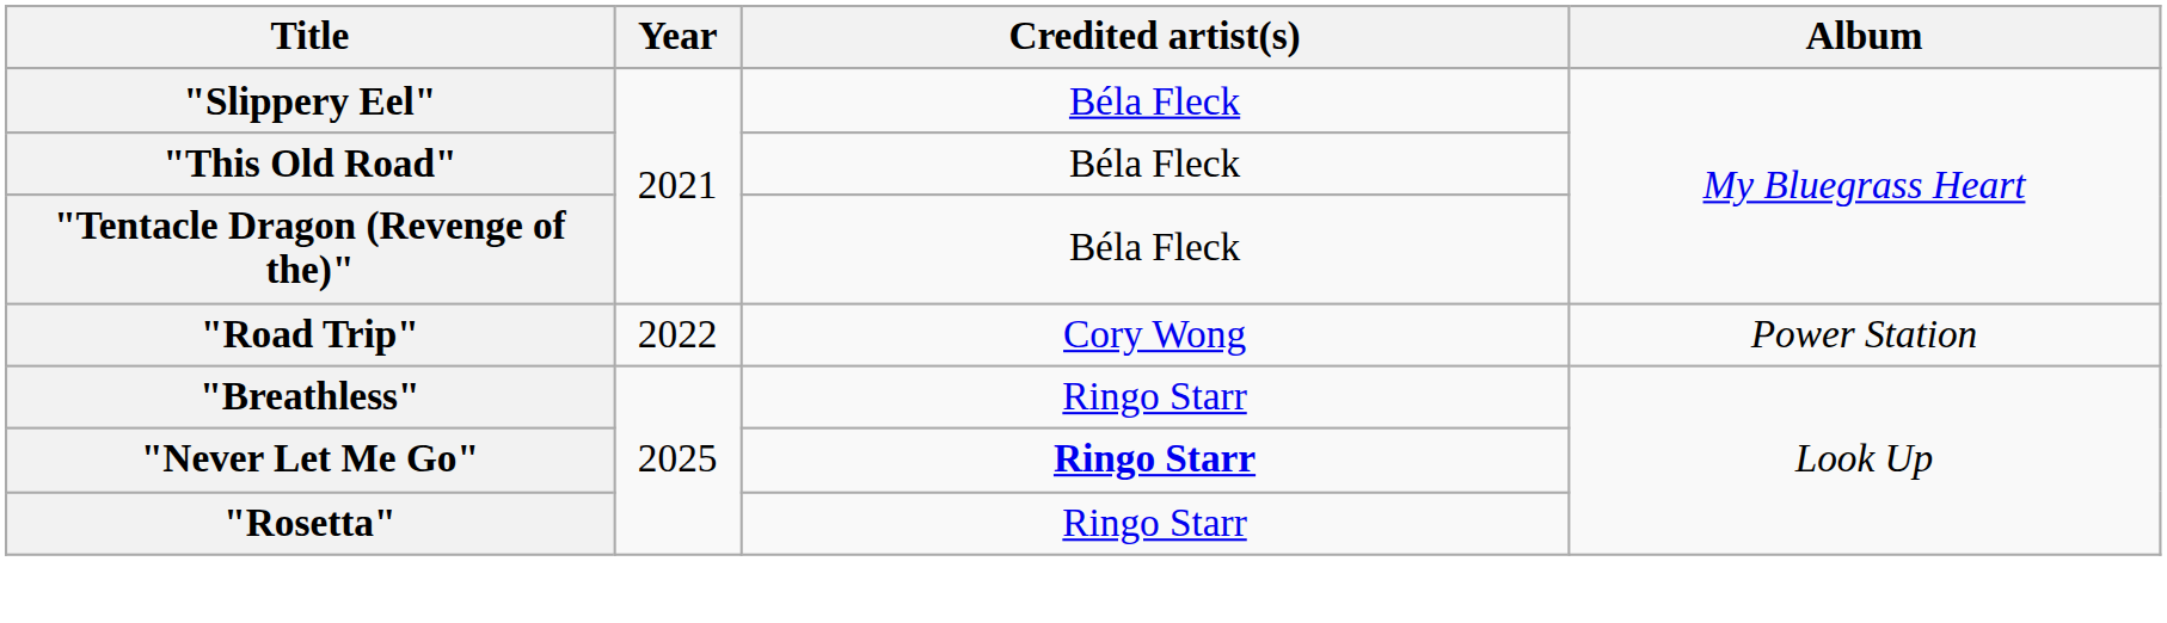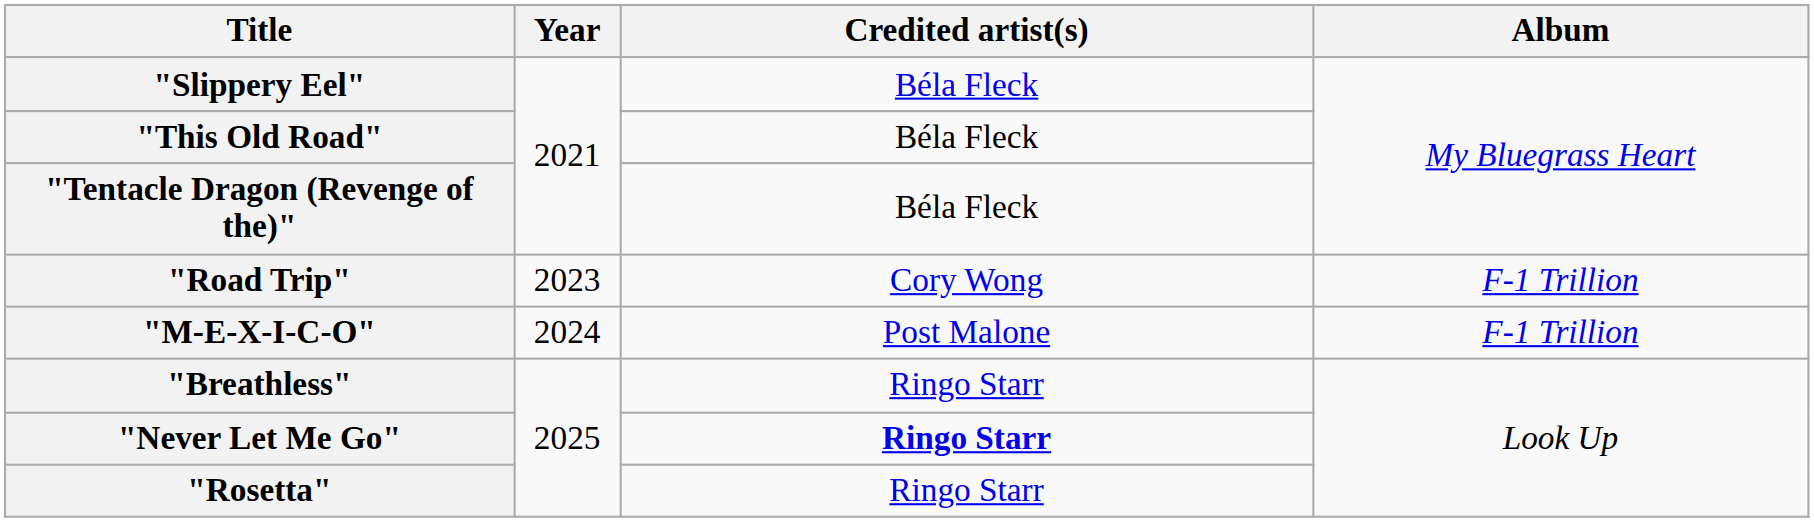"Road Trip" | Year: 2022 -> 2023
"Road Trip" | Album: Power Station -> F-1 Trillion
+ row: "M-E-X-I-C-O" | 2024 | Post Malone | F-1 Trillion
